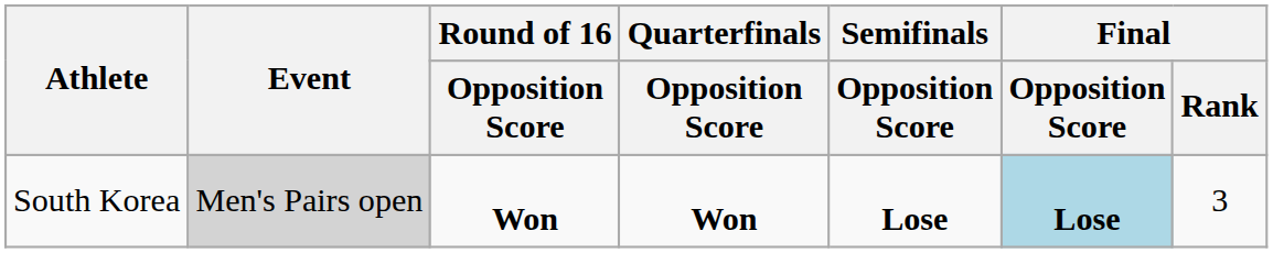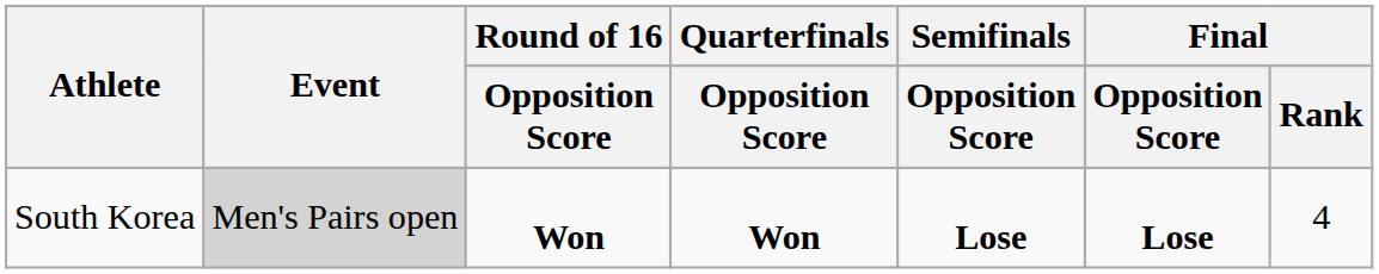South Korea | Final / Opposition Score: lightblue background -> no background
South Korea | Final / Rank: 3 -> 4
